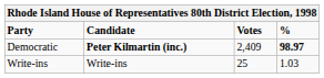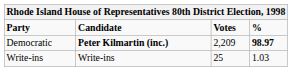Democratic | Votes: 2,409 -> 2,209
